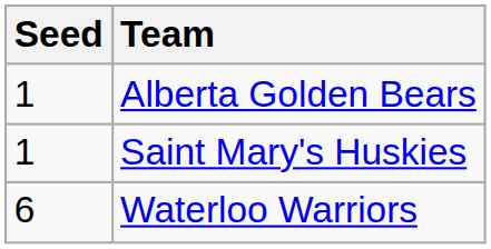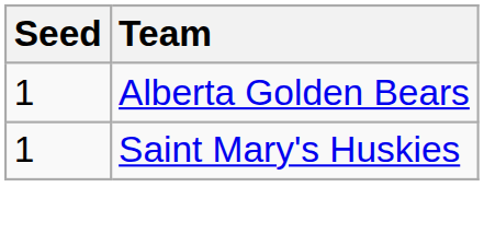- row: 6 | Waterloo Warriors
